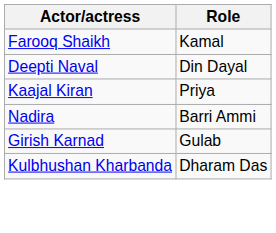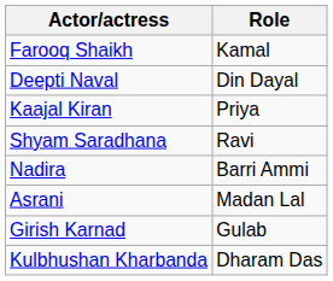+ row: Shyam Saradhana | Ravi
+ row: Asrani | Madan Lal
